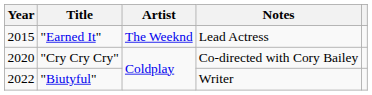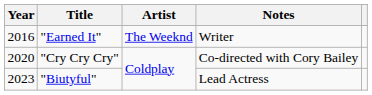"Earned It" | Year: 2015 -> 2016
"Earned It" | Notes: Lead Actress -> Writer
"Biutyful" | Year: 2022 -> 2023
"Biutyful" | Notes: Writer -> Lead Actress
